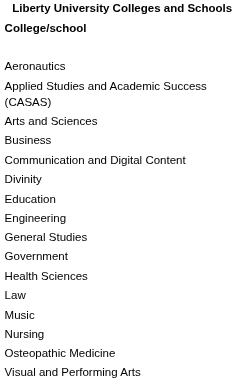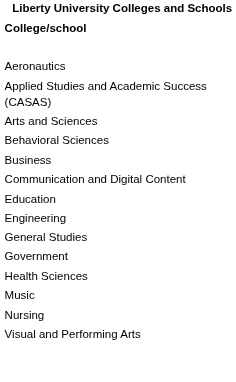+ row: Behavioral Sciences
- row: Divinity
- row: Law
- row: Osteopathic Medicine
